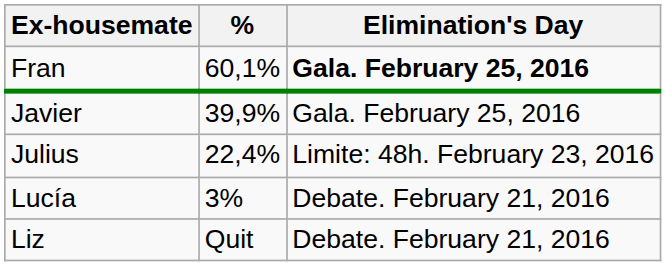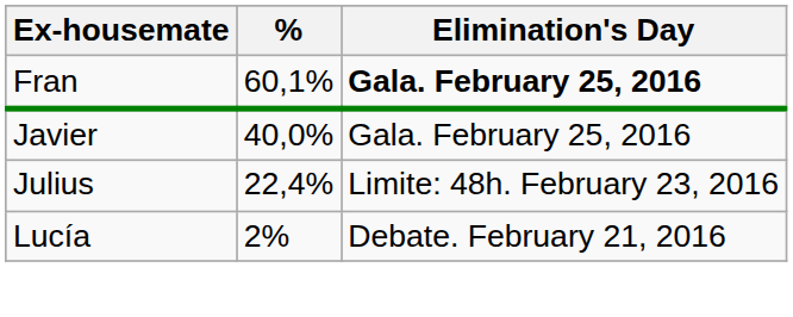Javier | %: 39,9% -> 40,0%
Lucía | %: 3% -> 2%
- row: Liz | Quit | Debate. February 21, 2016
